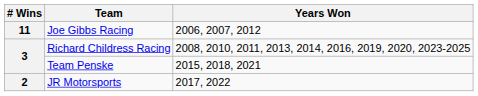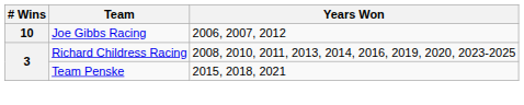Joe Gibbs Racing | # Wins: 11 -> 10
- row: 2 | JR Motorsports | 2017, 2022
